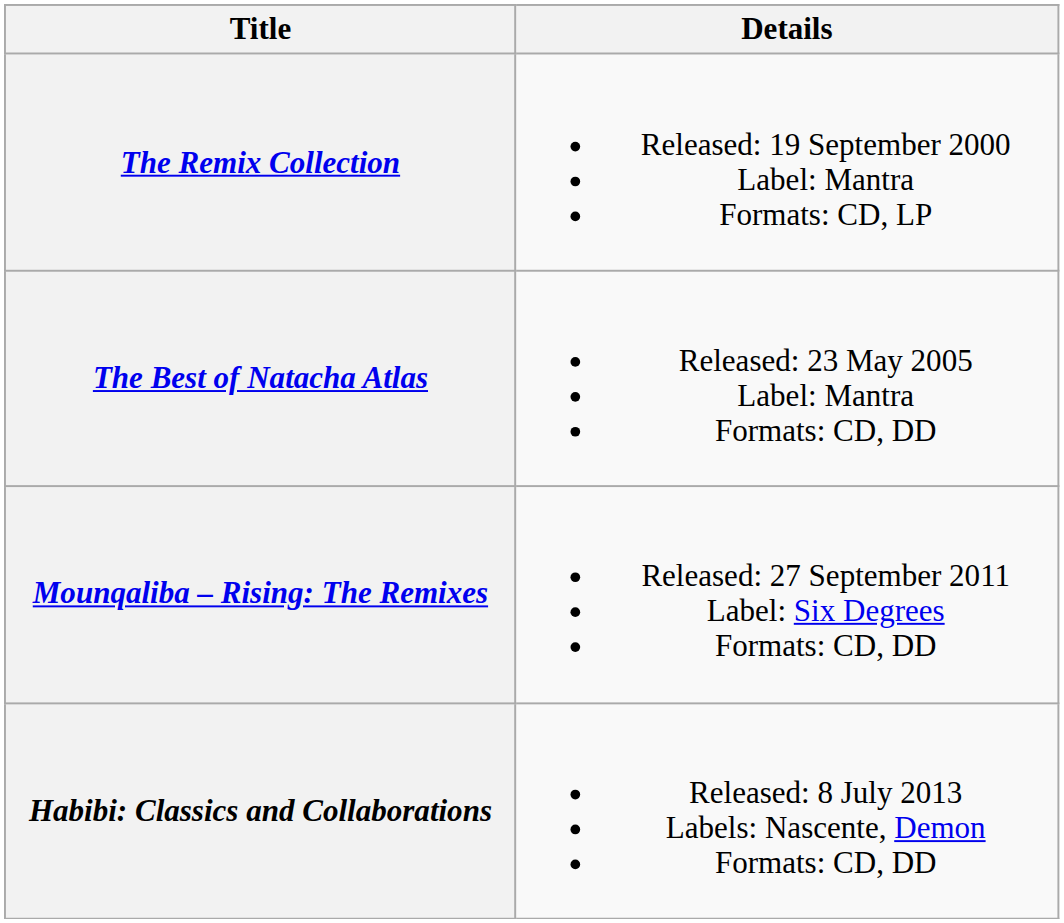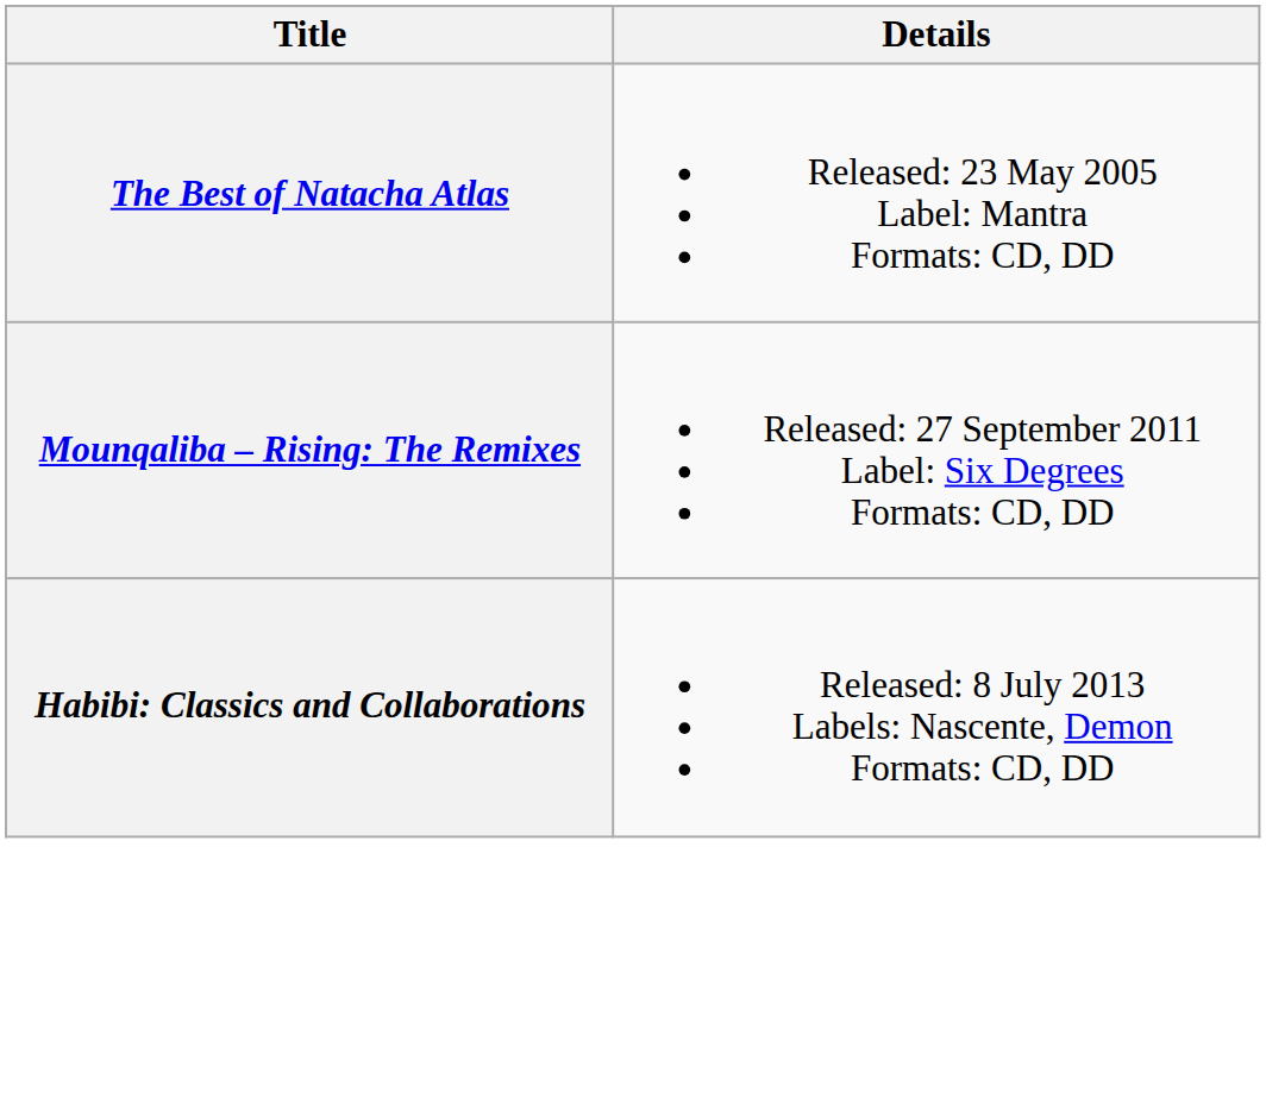- row: The Remix Collection | Released: 19 September 2000 Label: Mantra Formats: CD, LP
